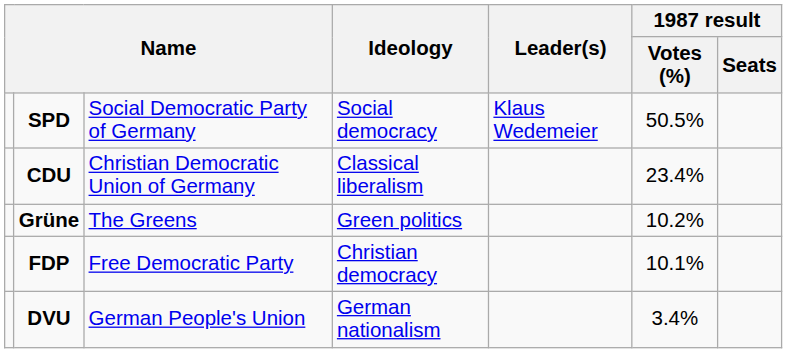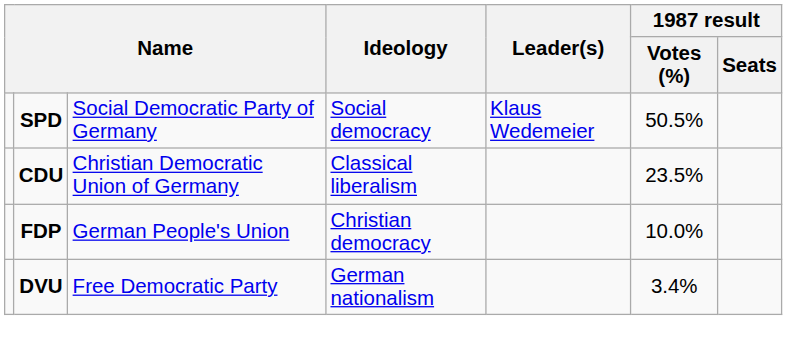CDU | 1987 result / Votes (%): 23.4% -> 23.5%
- row: Grüne | The Greens | Green politics | 10.2%
FDP | column 3: Free Democratic Party -> German People's Union
FDP | 1987 result / Votes (%): 10.1% -> 10.0%
DVU | column 3: German People's Union -> Free Democratic Party
